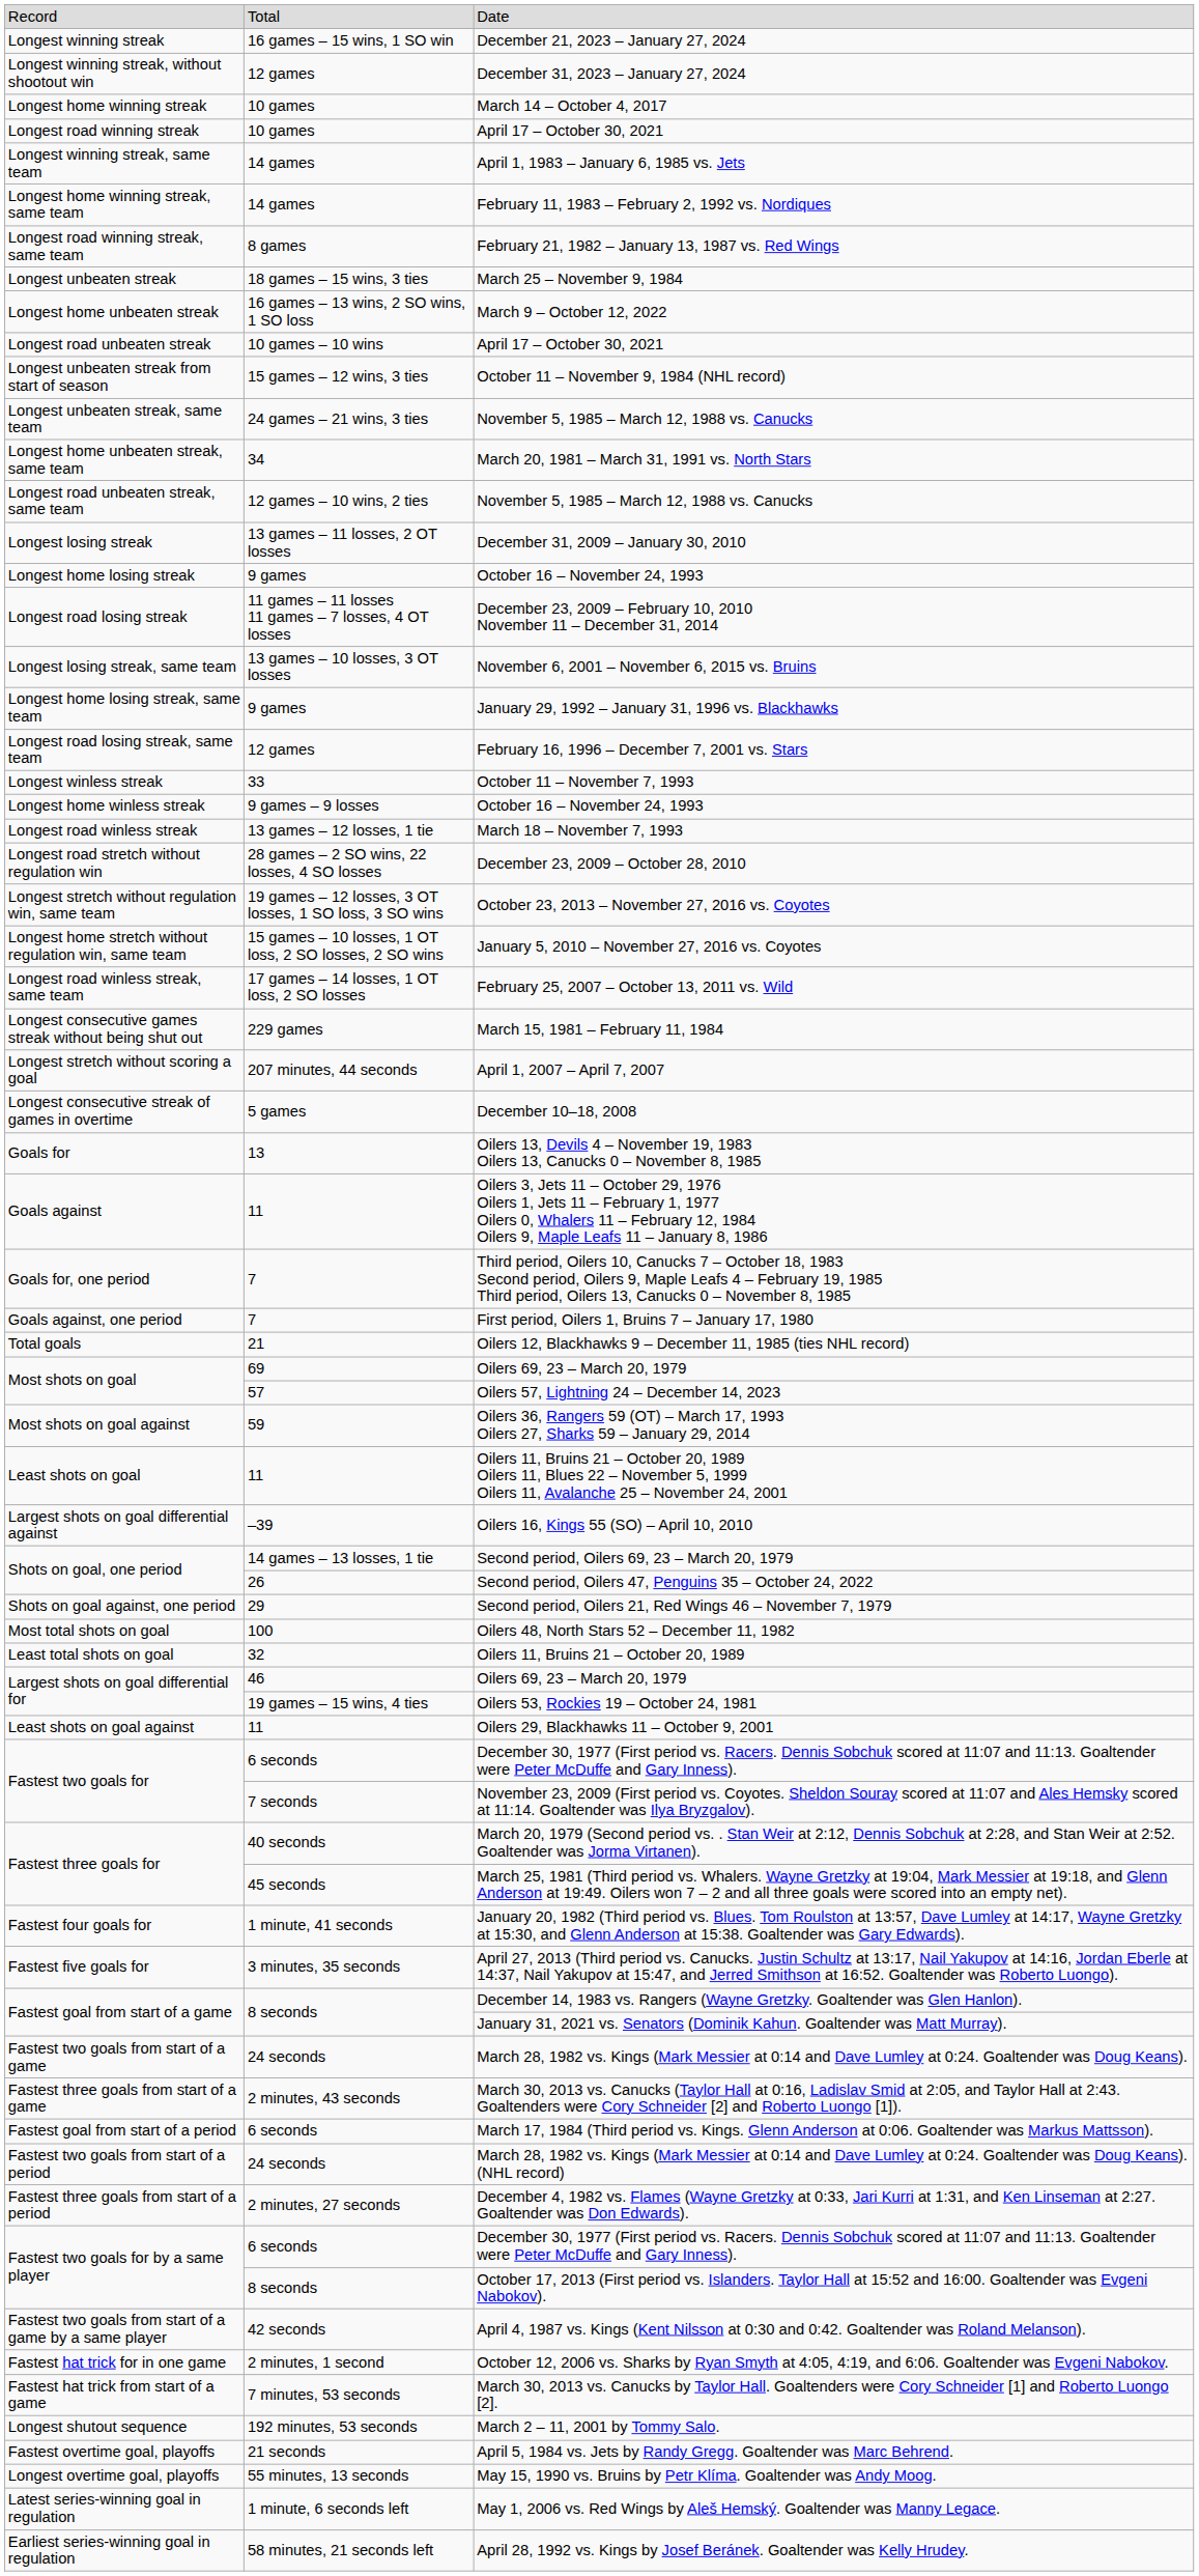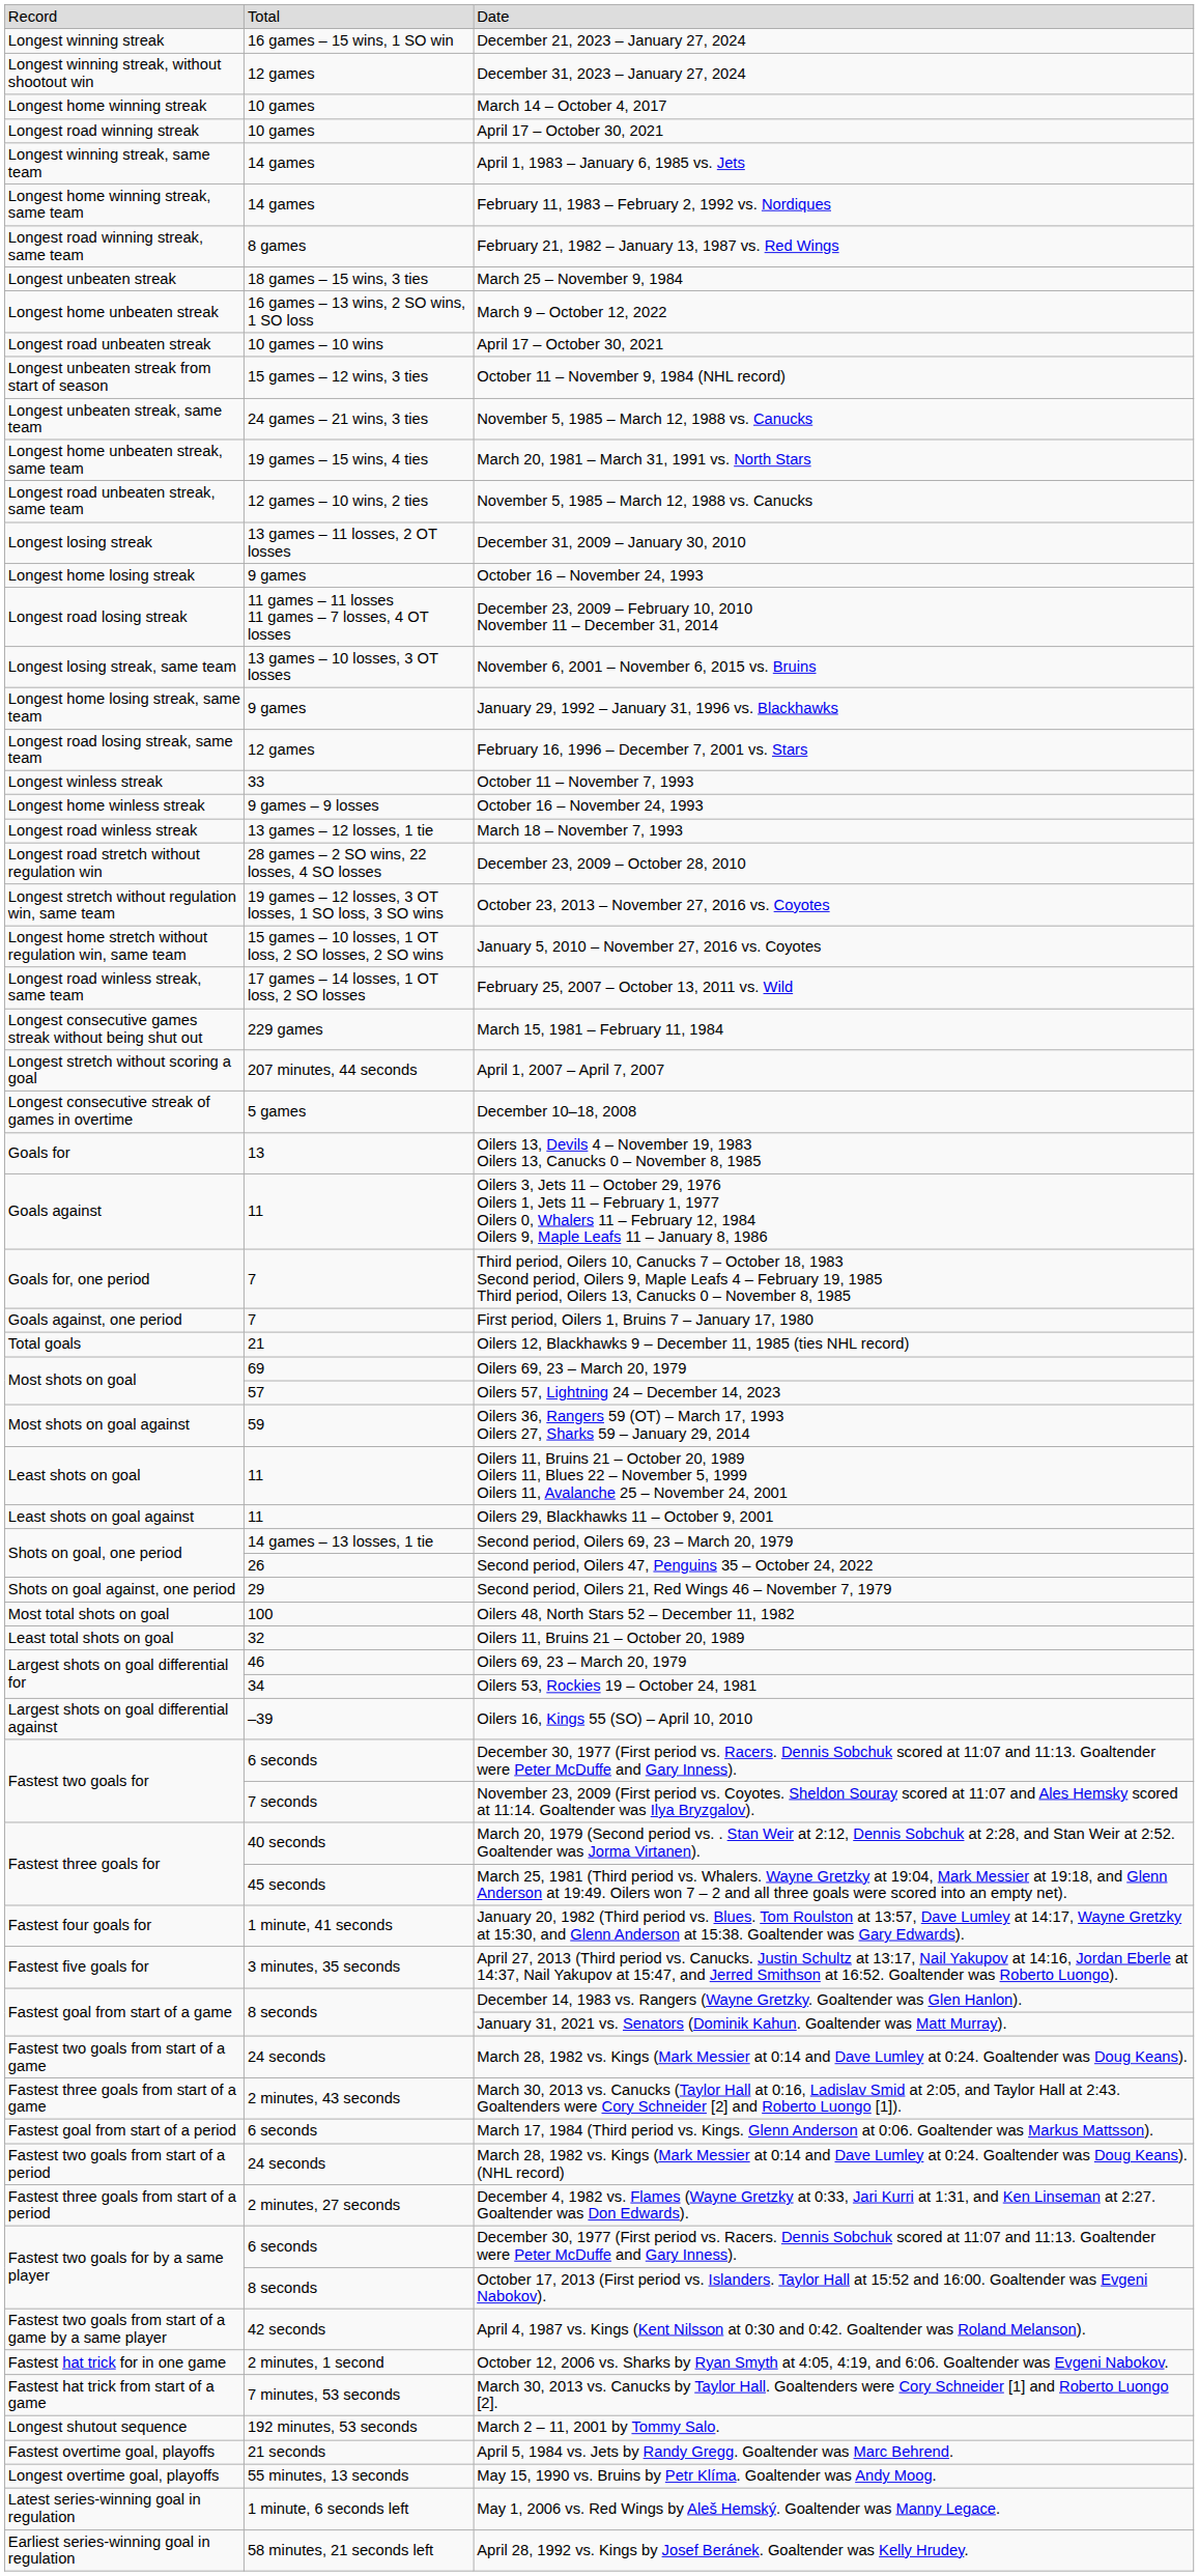March 20, 1981 – March 31, 1991 vs. North Stars | column 2: 34 -> 19 games – 15 wins, 4 ties
rows swapped: Oilers 29, Blackhawks 11 – October 9, 2001 <-> Oilers 16, Kings 55 (SO) – April 10, 2010
Oilers 53, Rockies 19 – October 24, 1981 | column 2: 19 games – 15 wins, 4 ties -> 34
